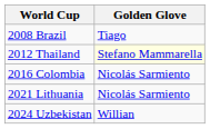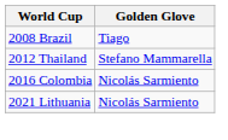2012 Thailand | Golden Glove: lightyellow background -> no background
- row: 2024 Uzbekistan | Willian
